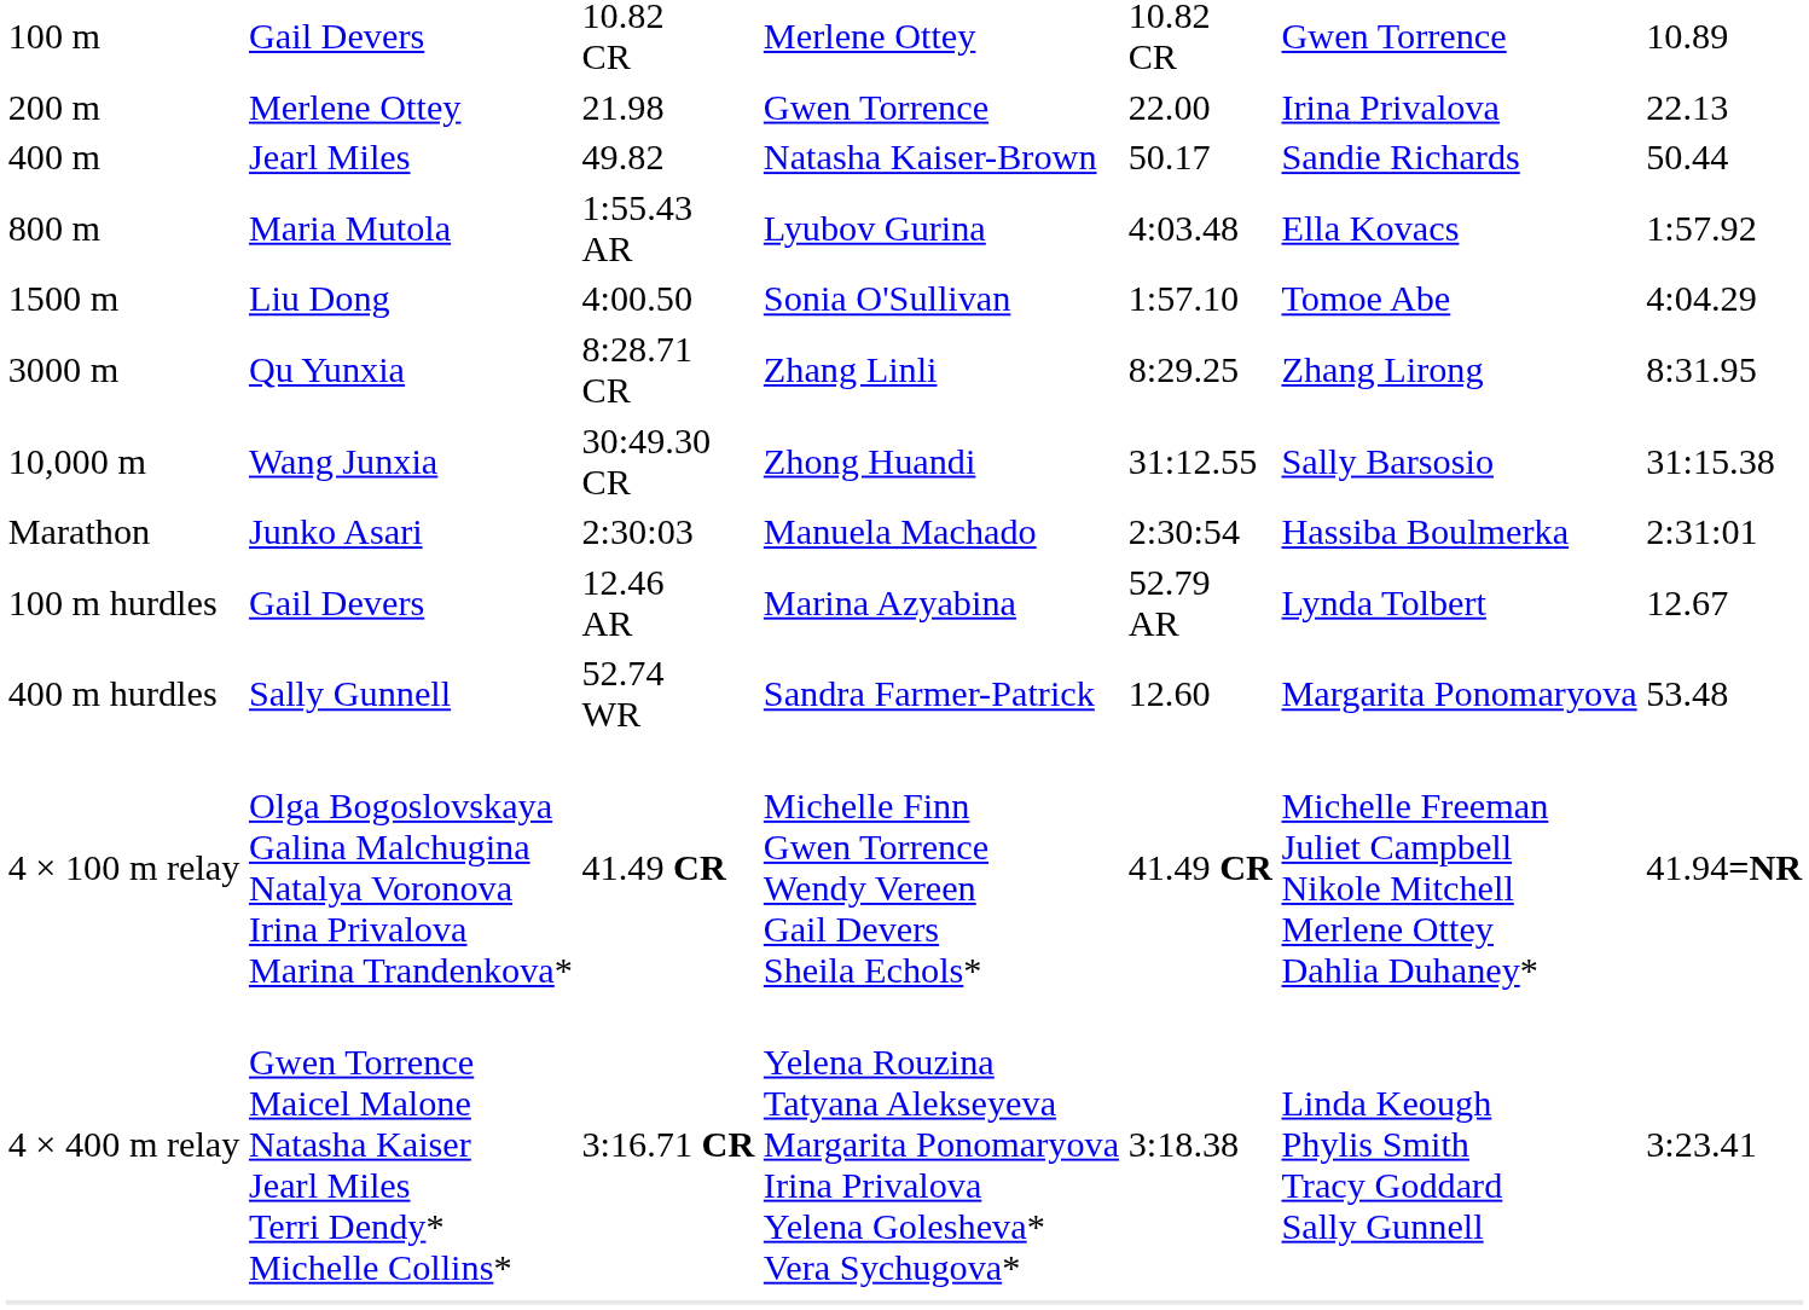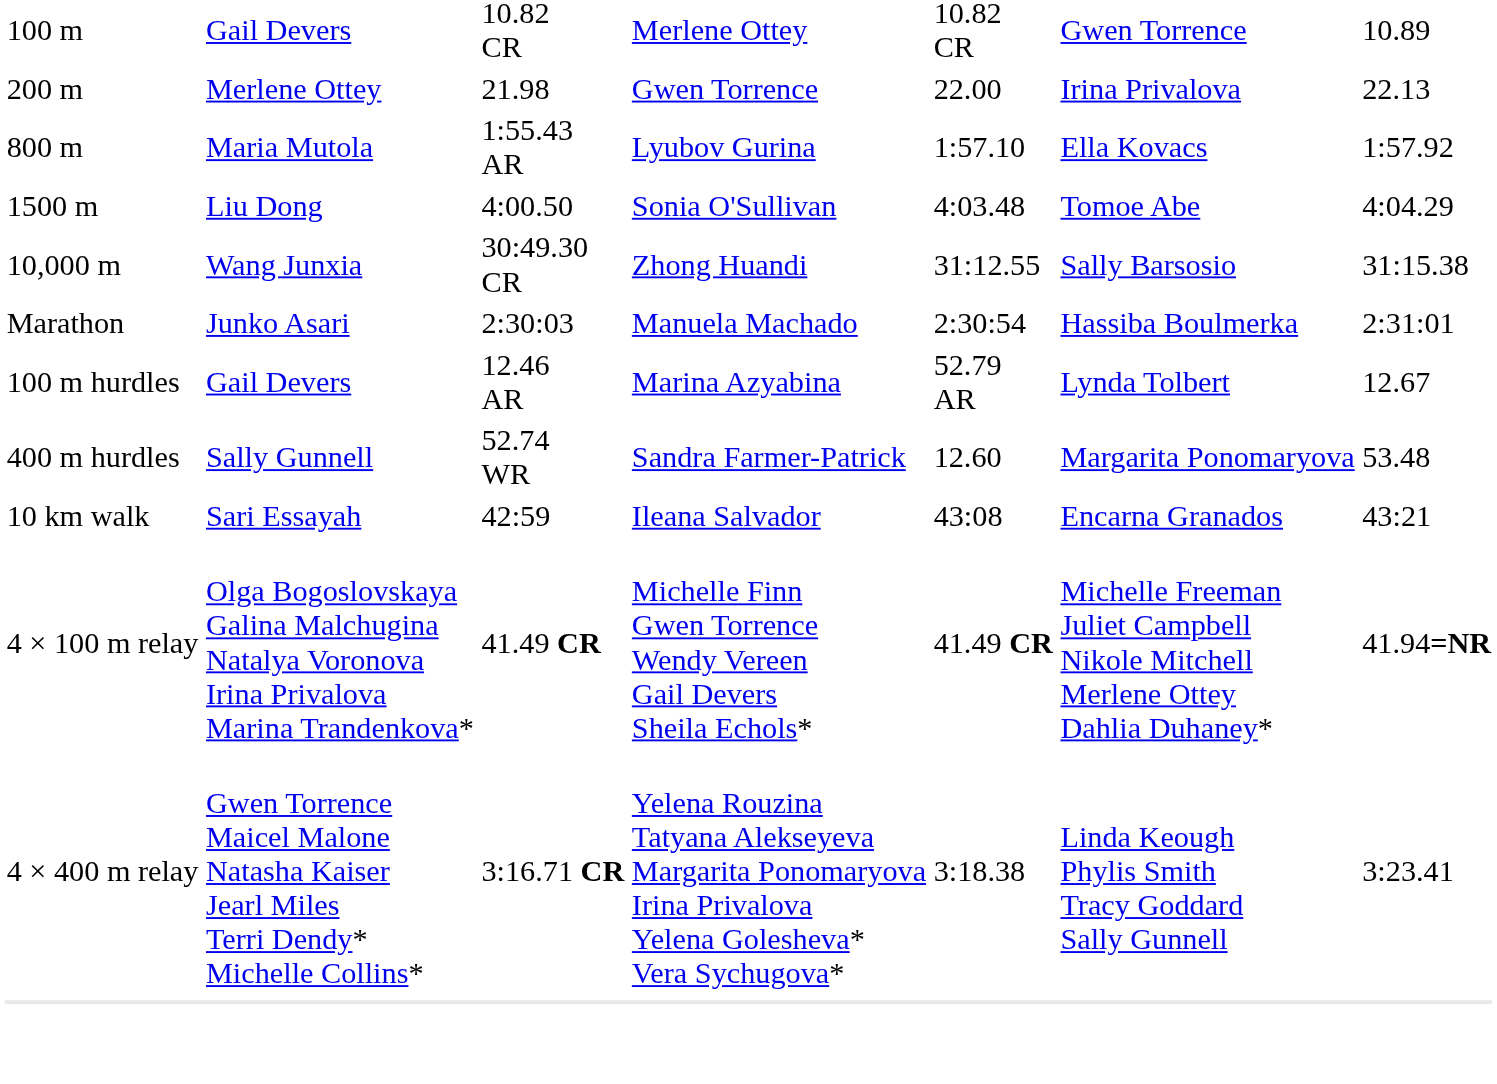- row: 400 m | Jearl Miles | 49.82 | Natasha Kaiser-Brown | 50.17 | Sandie Richards | 50.44
Maria Mutola | column 5: 4:03.48 -> 1:57.10
Liu Dong | column 5: 1:57.10 -> 4:03.48
- row: 3000 m | Qu Yunxia | 8:28.71 CR | Zhang Linli | 8:29.25 | Zhang Lirong | 8:31.95
+ row: 10 km walk | Sari Essayah | 42:59 | Ileana Salvador | 43:08 | Encarna Granados | 43:21
